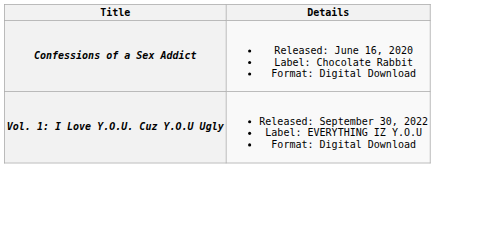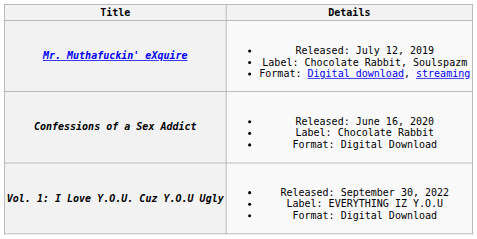+ row: Mr. Muthafuckin' eXquire | Released: July 12, 2019 Label: Chocolate Rabbit, Soulspazm Format: Digital download, streaming
